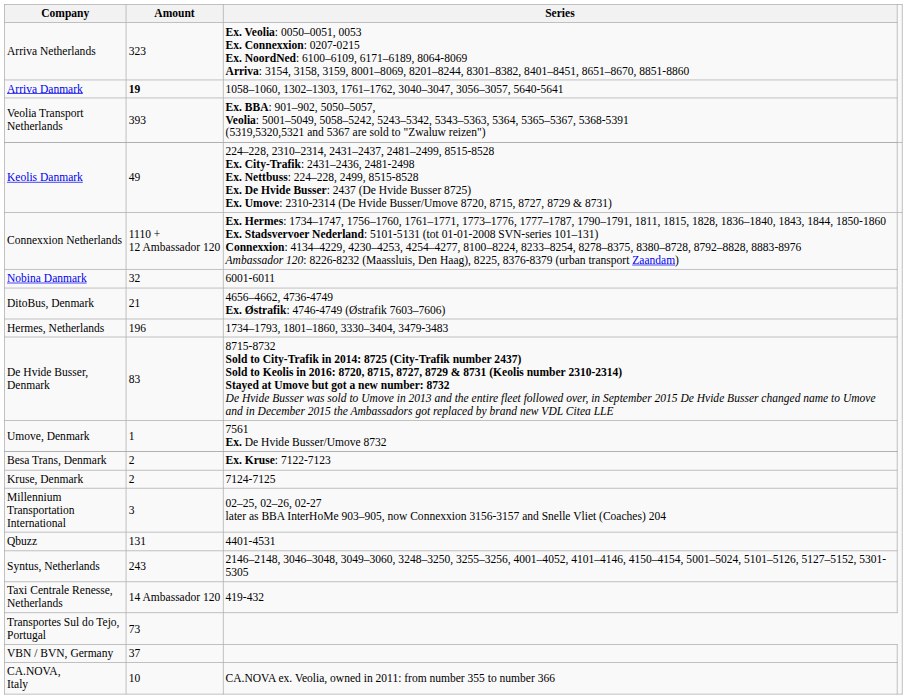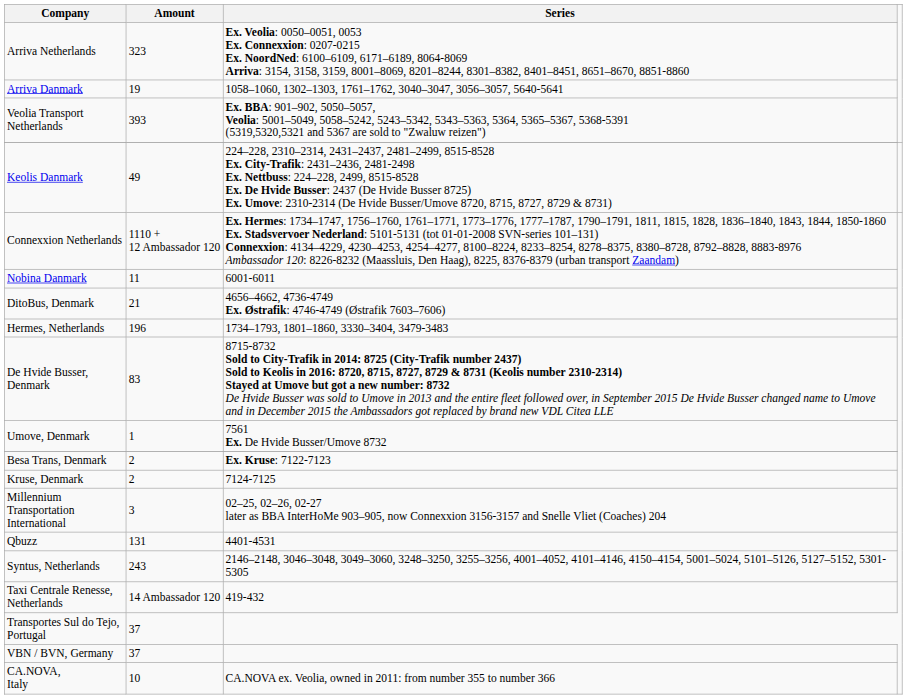Arriva Danmark | Amount: bold -> normal
Nobina Danmark | Amount: 32 -> 11
Transportes Sul do Tejo, Portugal | Amount: 73 -> 37
